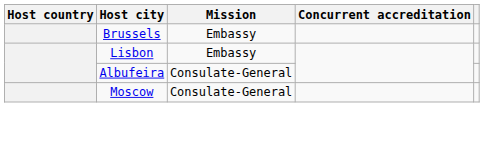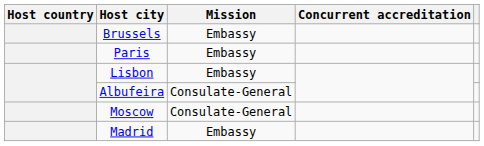+ row: Paris | Embassy
+ row: Madrid | Embassy
